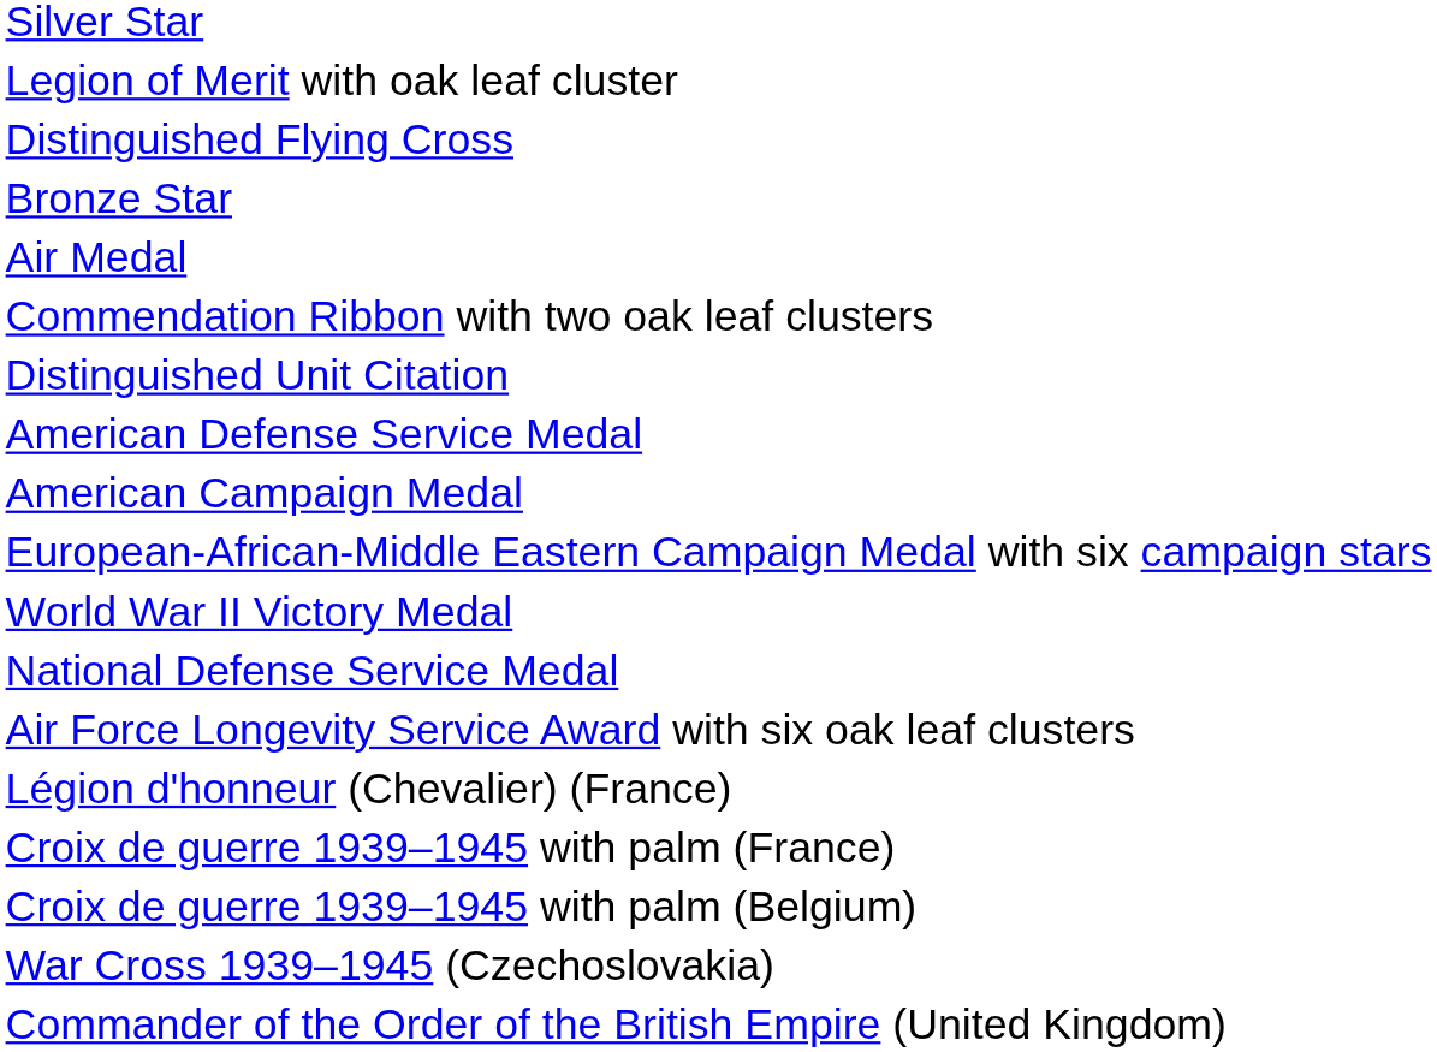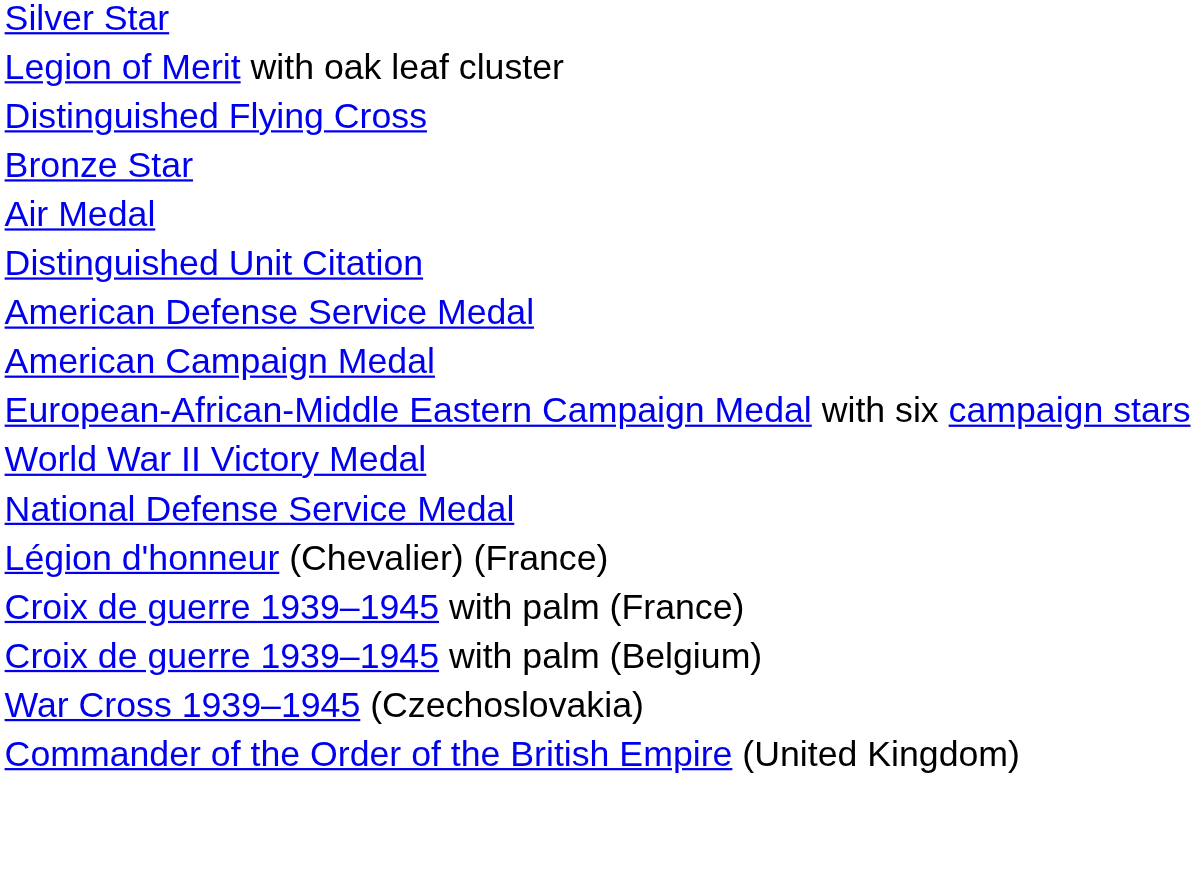- row: Commendation Ribbon with two oak leaf clusters
- row: Air Force Longevity Service Award with six oak leaf clusters
